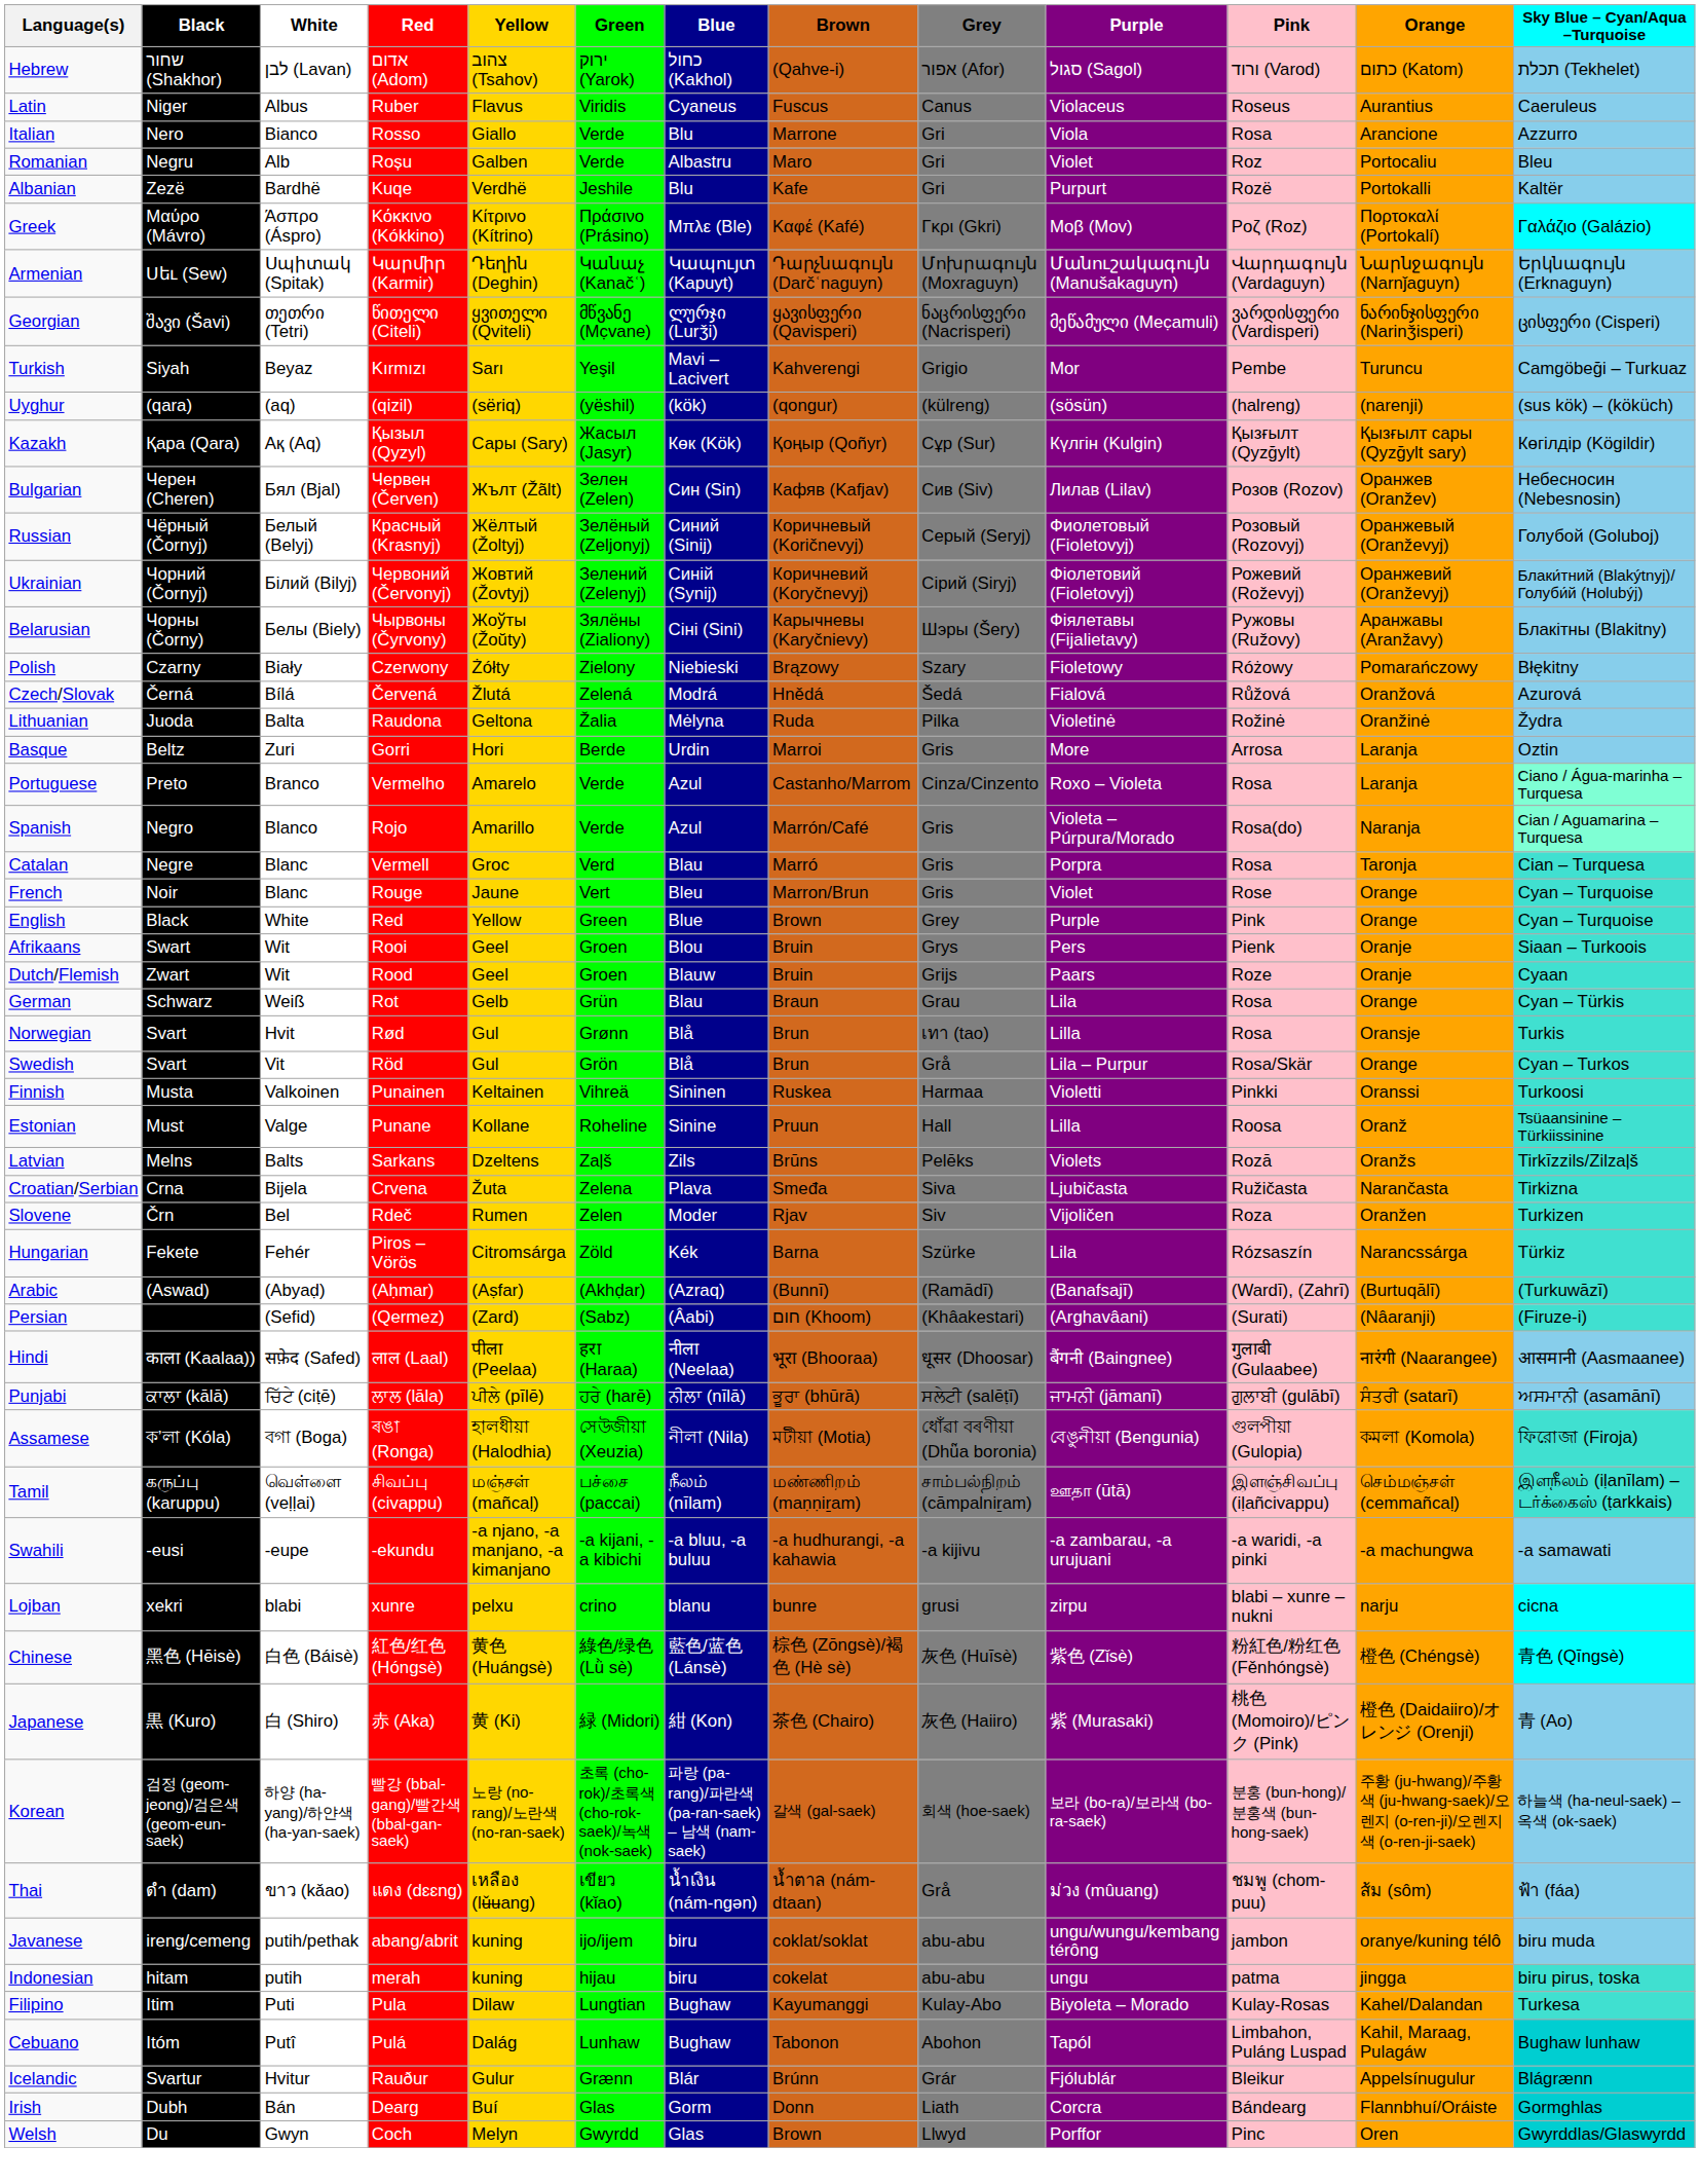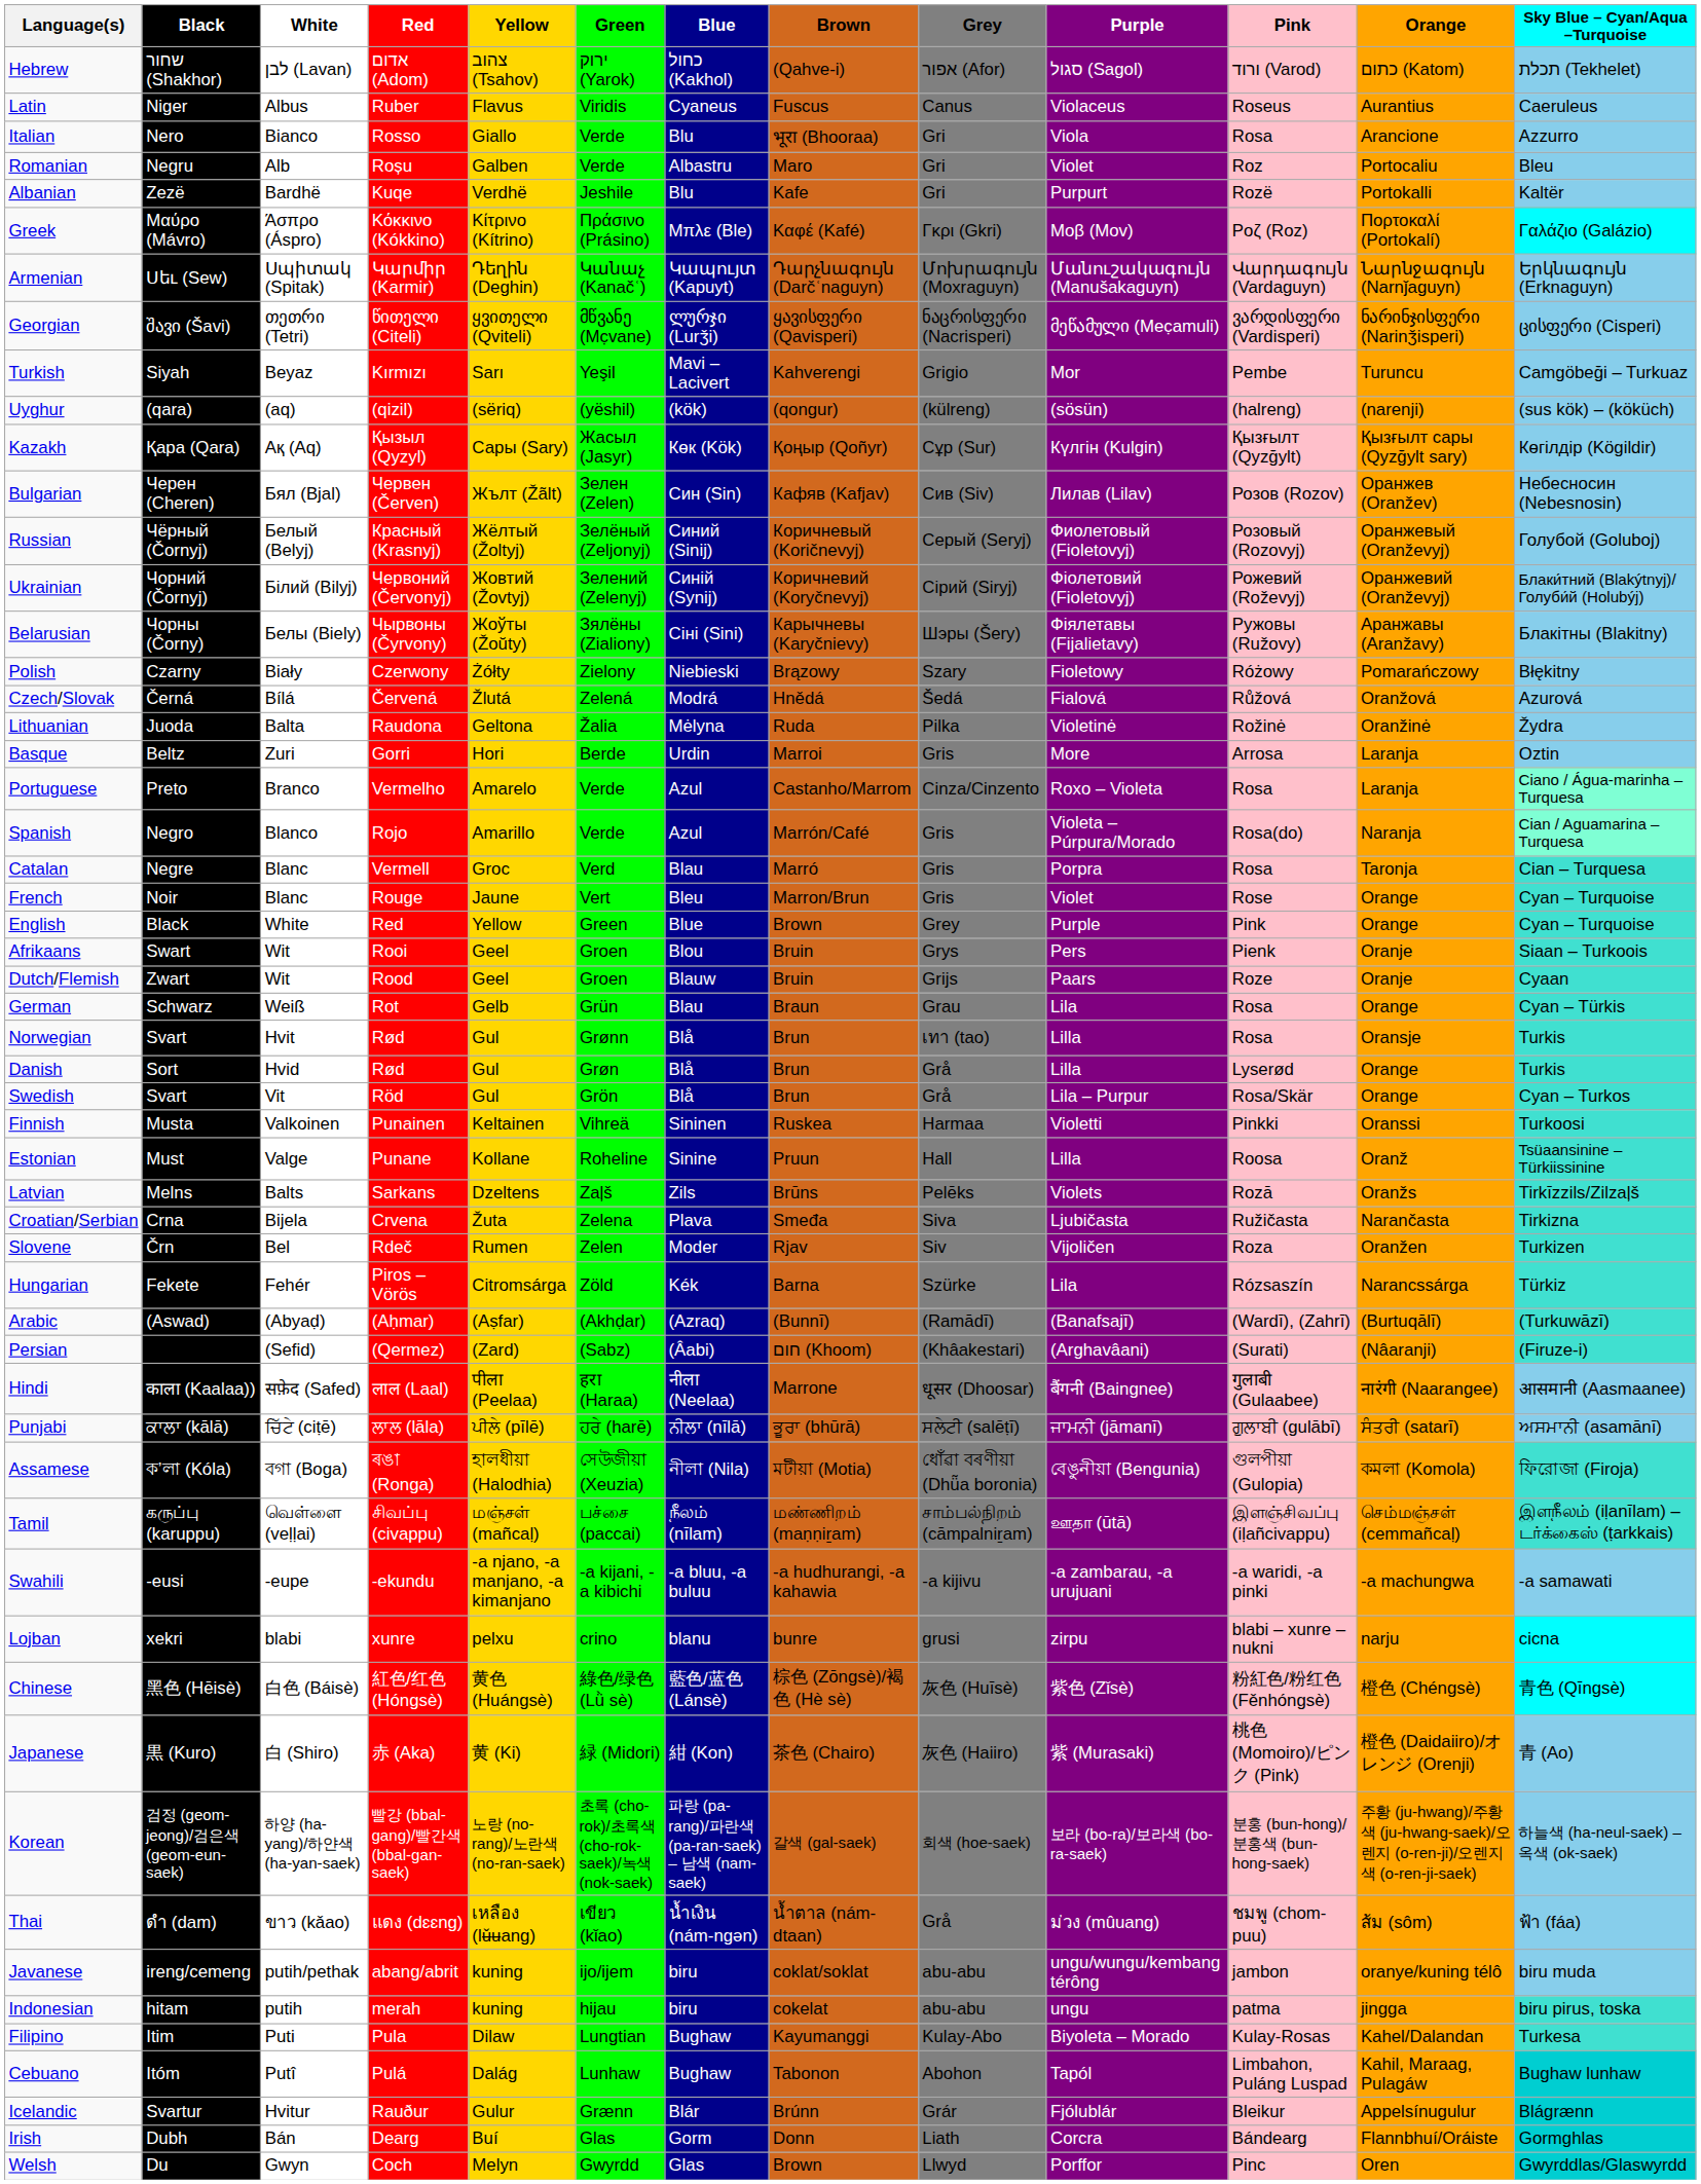Italian | Brown: Marrone -> भूरा (Bhooraa)
+ row: Danish | Sort | Hvid | Rød | Gul | Grøn | Blå | Brun | Grå | Lilla | Lyserød | Orange | Turkis
Hindi | Brown: भूरा (Bhooraa) -> Marrone
